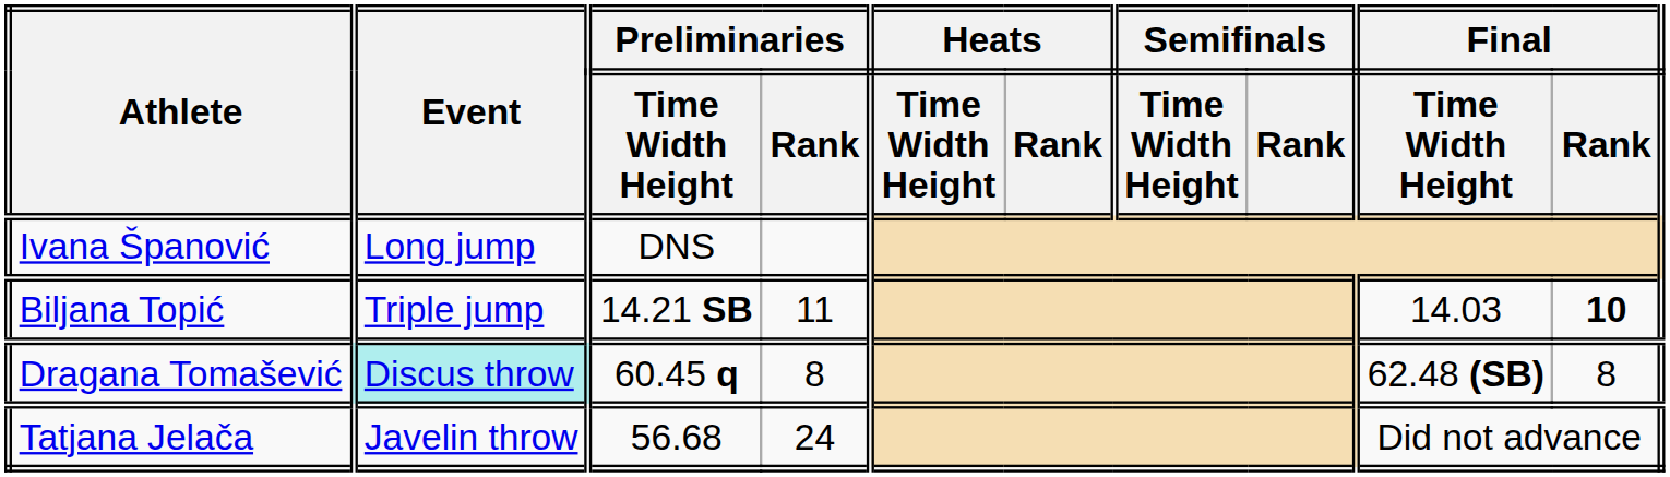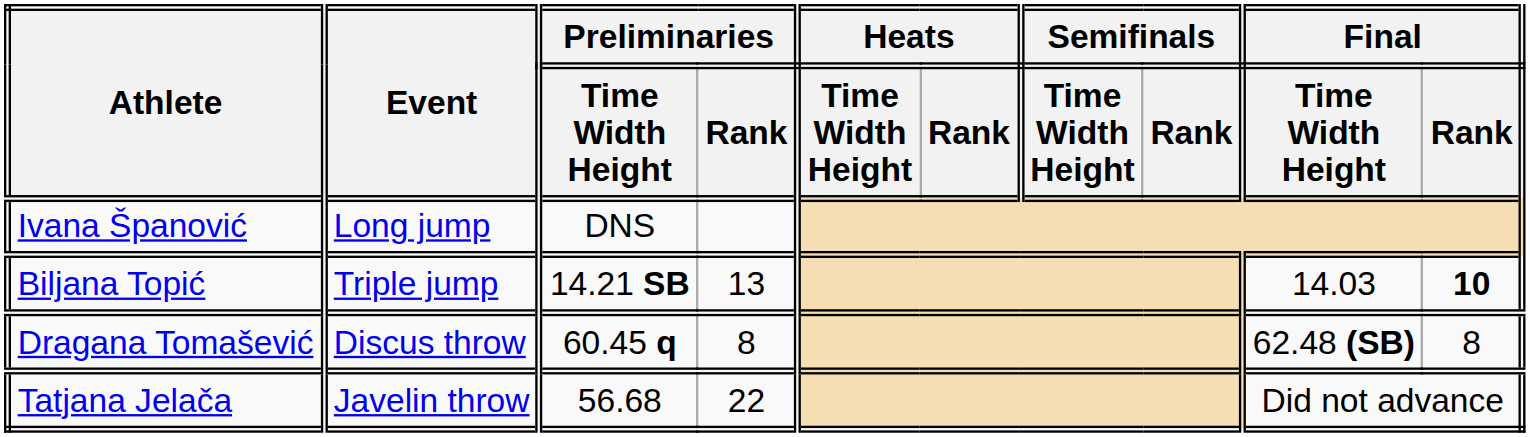Biljana Topić | Preliminaries / Rank: 11 -> 13
Dragana Tomašević | Event: paleturquoise background -> no background
Tatjana Jelača | Preliminaries / Rank: 24 -> 22
